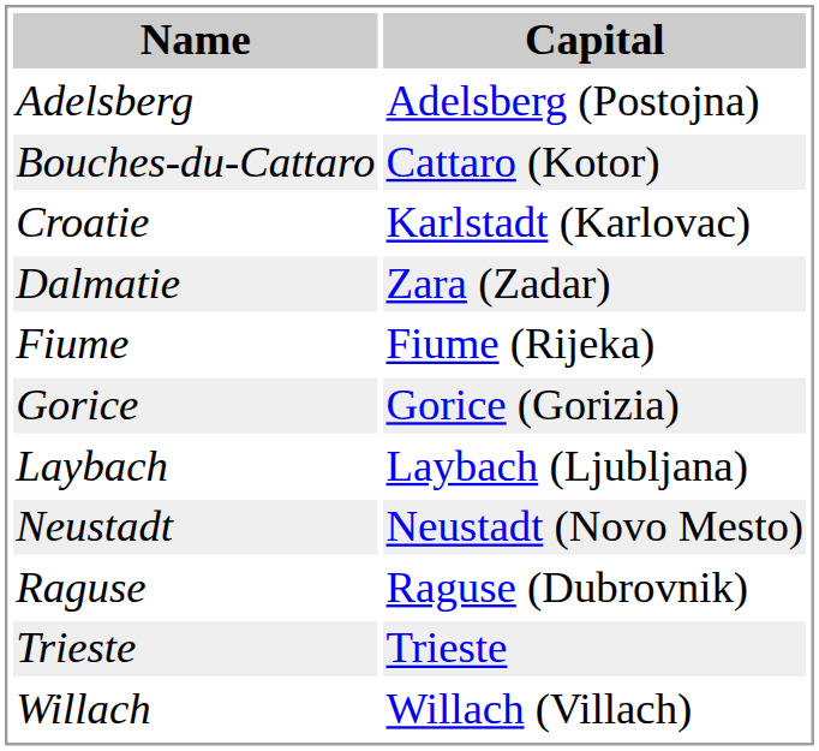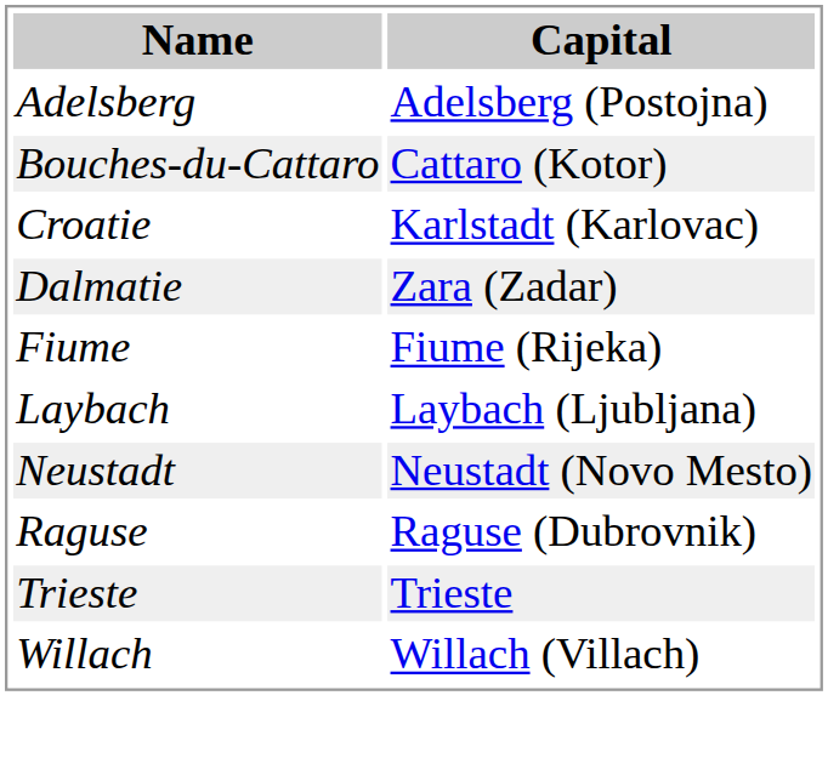- row: Gorice | Gorice (Gorizia)
